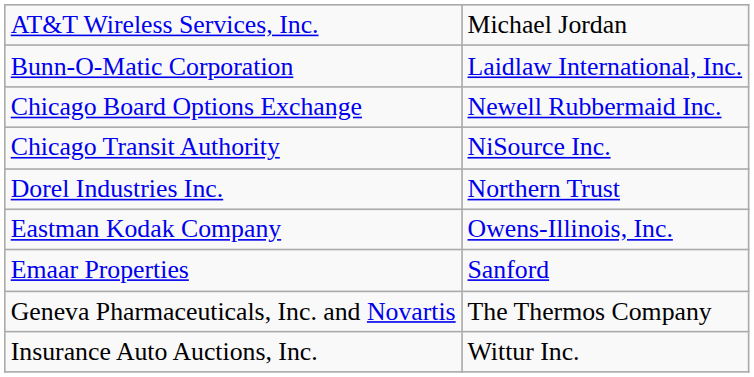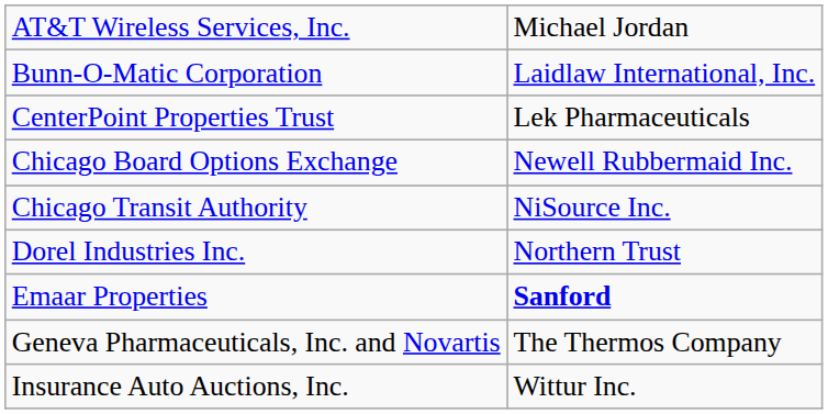+ row: CenterPoint Properties Trust | Lek Pharmaceuticals
- row: Eastman Kodak Company | Owens-Illinois, Inc.
Emaar Properties | column 2: normal -> bold
